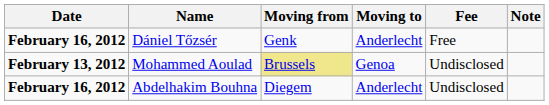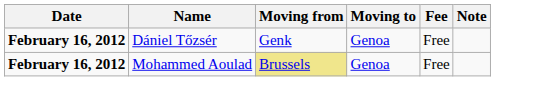Dániel Tőzsér | Moving to: Anderlecht -> Genoa
Mohammed Aoulad | Date: February 13, 2012 -> February 16, 2012
Mohammed Aoulad | Fee: Undisclosed -> Free
- row: February 16, 2012 | Abdelhakim Bouhna | Diegem | Anderlecht | Undisclosed
